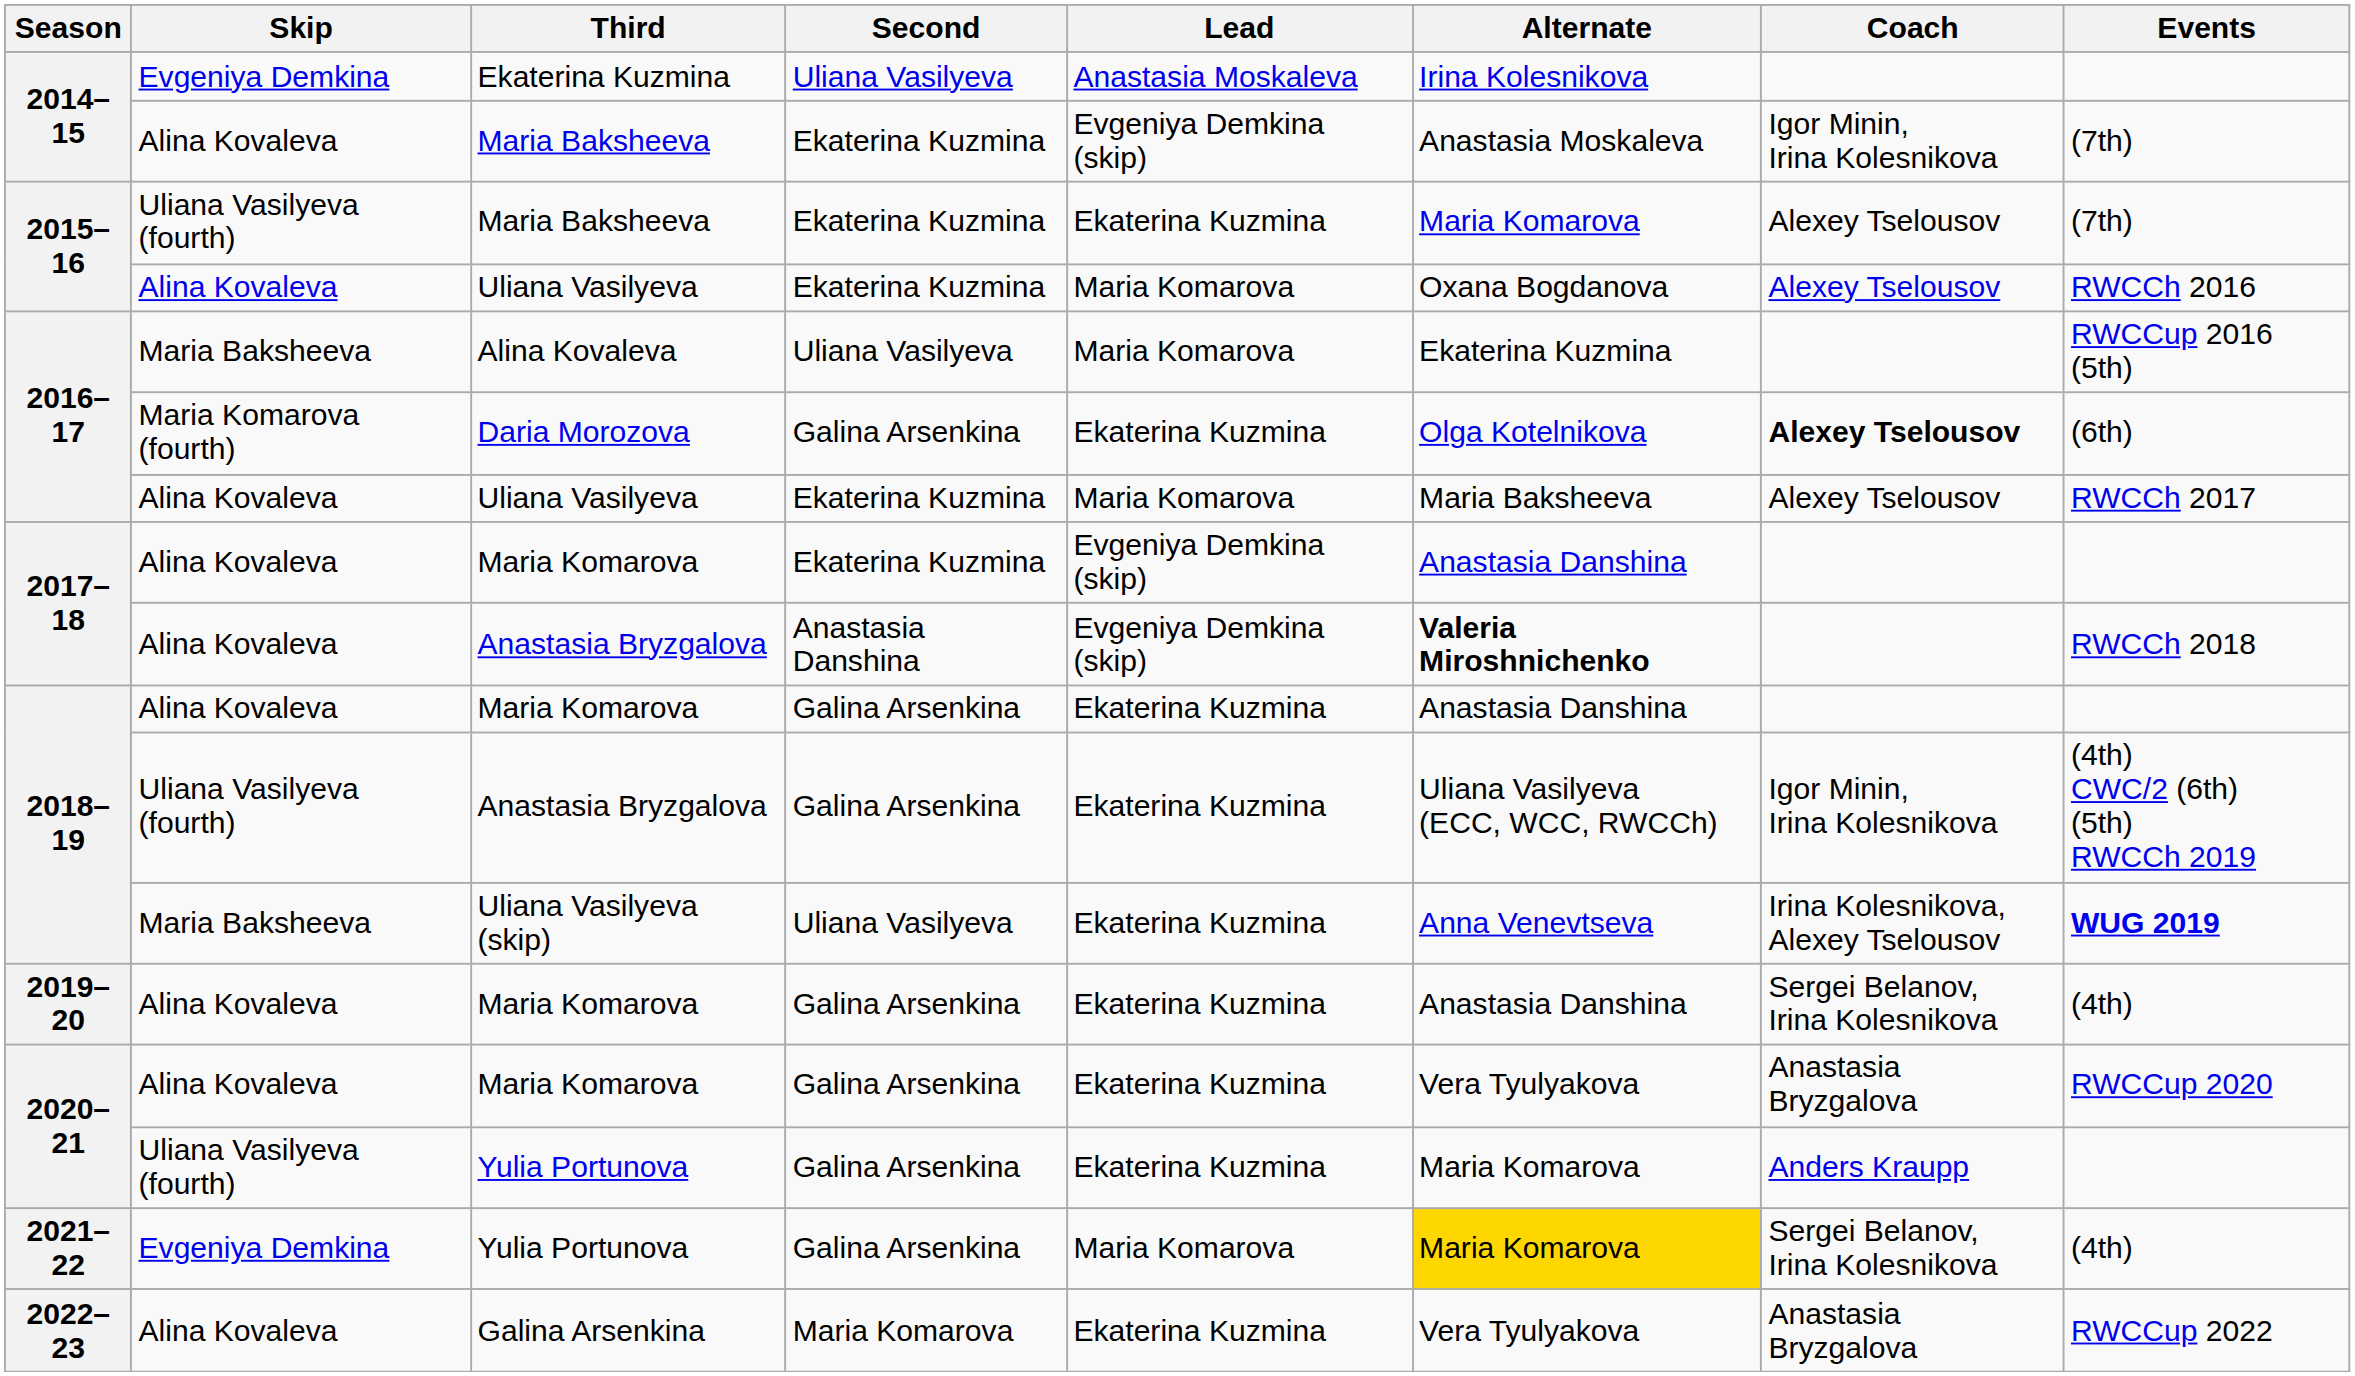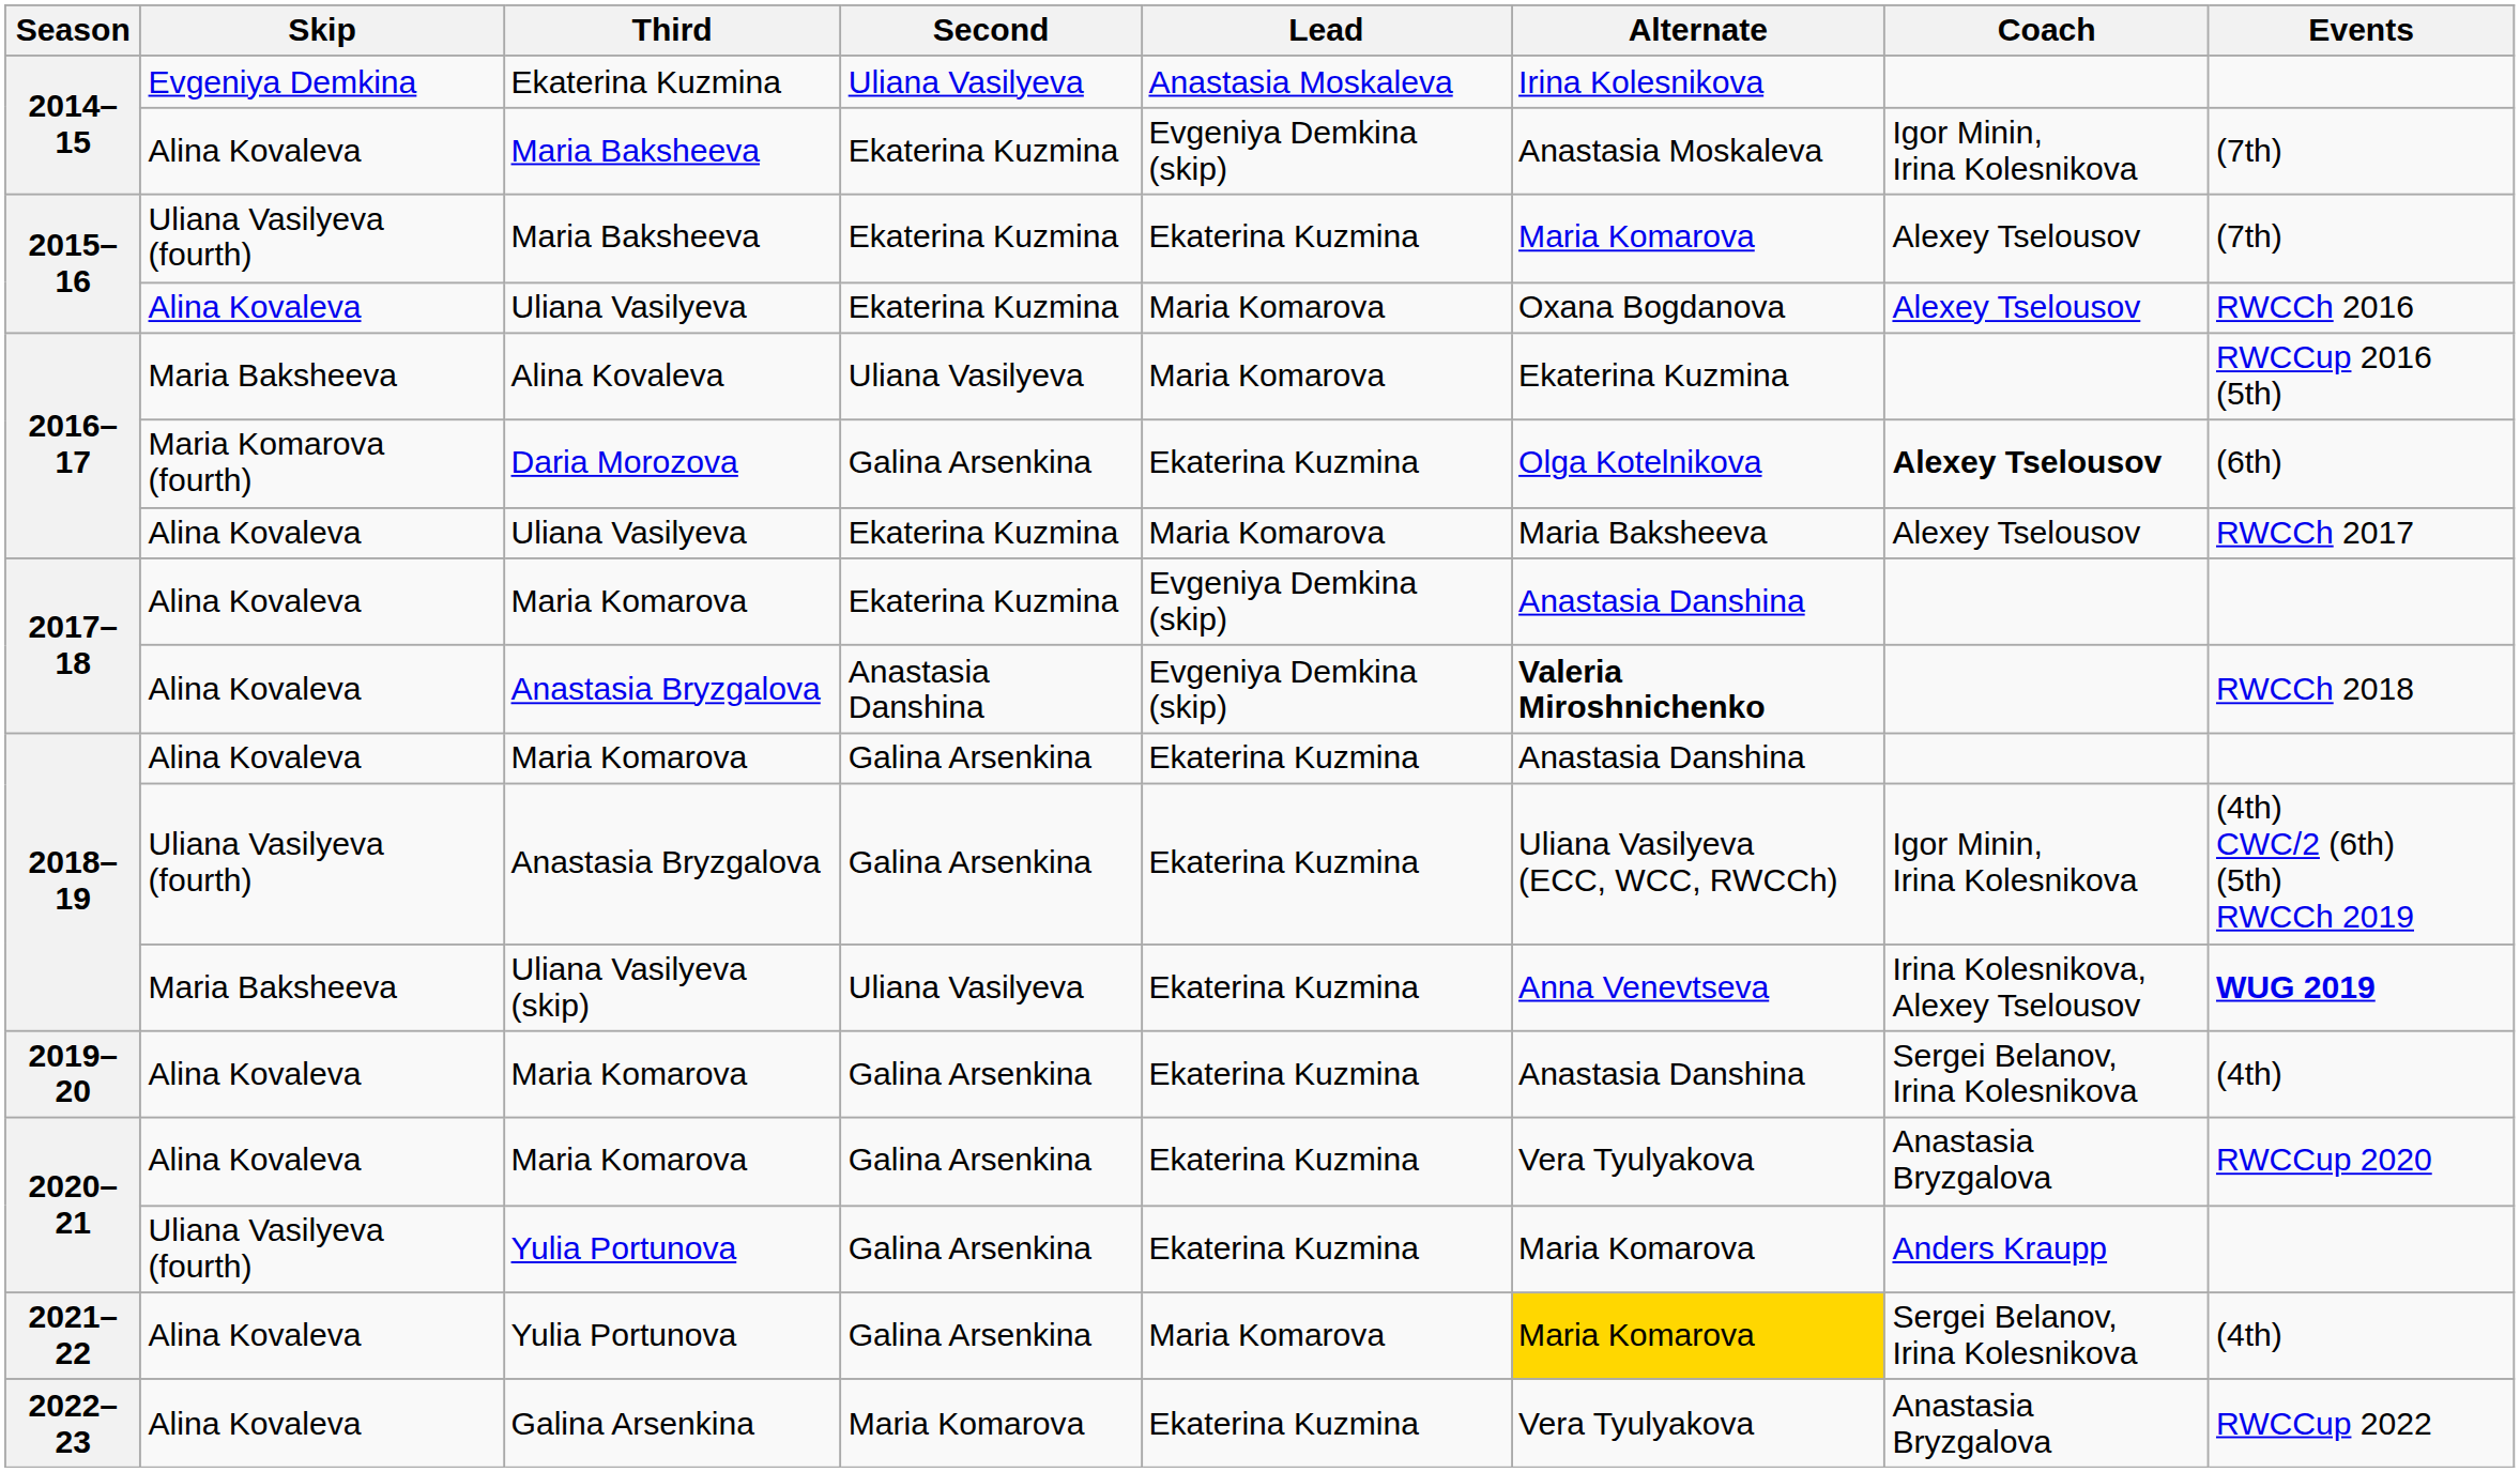2021–22 / Yulia Portunova | Skip: Evgeniya Demkina -> Alina Kovaleva
